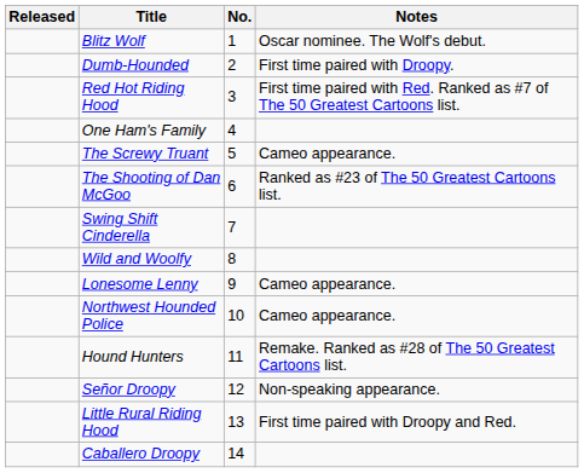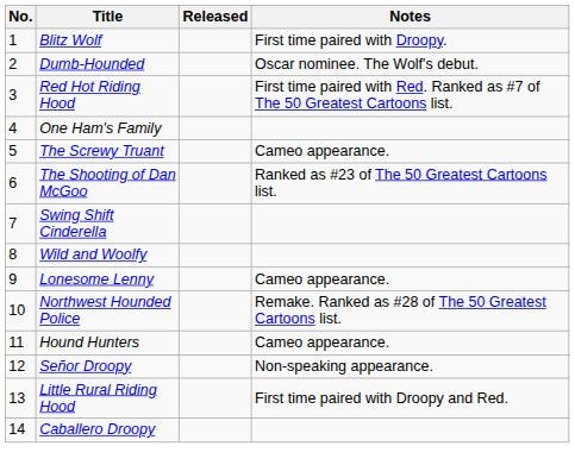columns swapped: No. <-> Released
Blitz Wolf | Notes: Oscar nominee. The Wolf's debut. -> First time paired with Droopy.
Dumb-Hounded | Notes: First time paired with Droopy. -> Oscar nominee. The Wolf's debut.
Northwest Hounded Police | Notes: Cameo appearance. -> Remake. Ranked as #28 of The 50 Greatest Cartoons list.
Hound Hunters | Notes: Remake. Ranked as #28 of The 50 Greatest Cartoons list. -> Cameo appearance.
